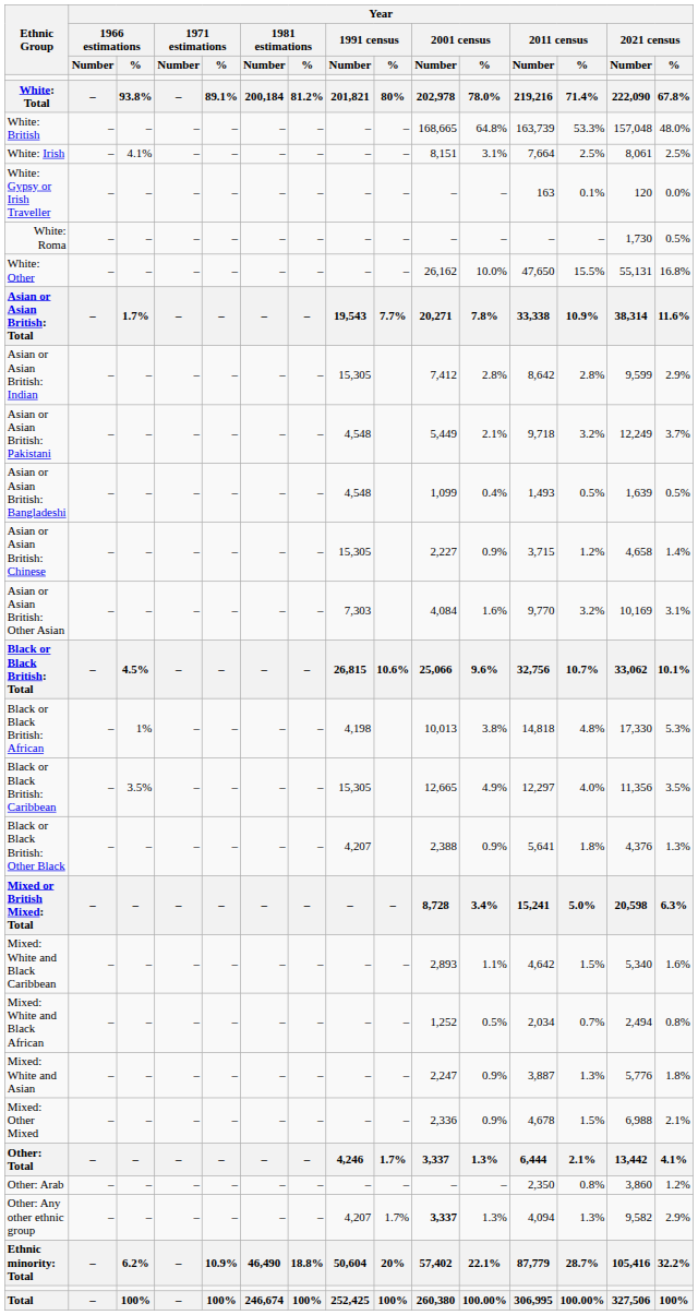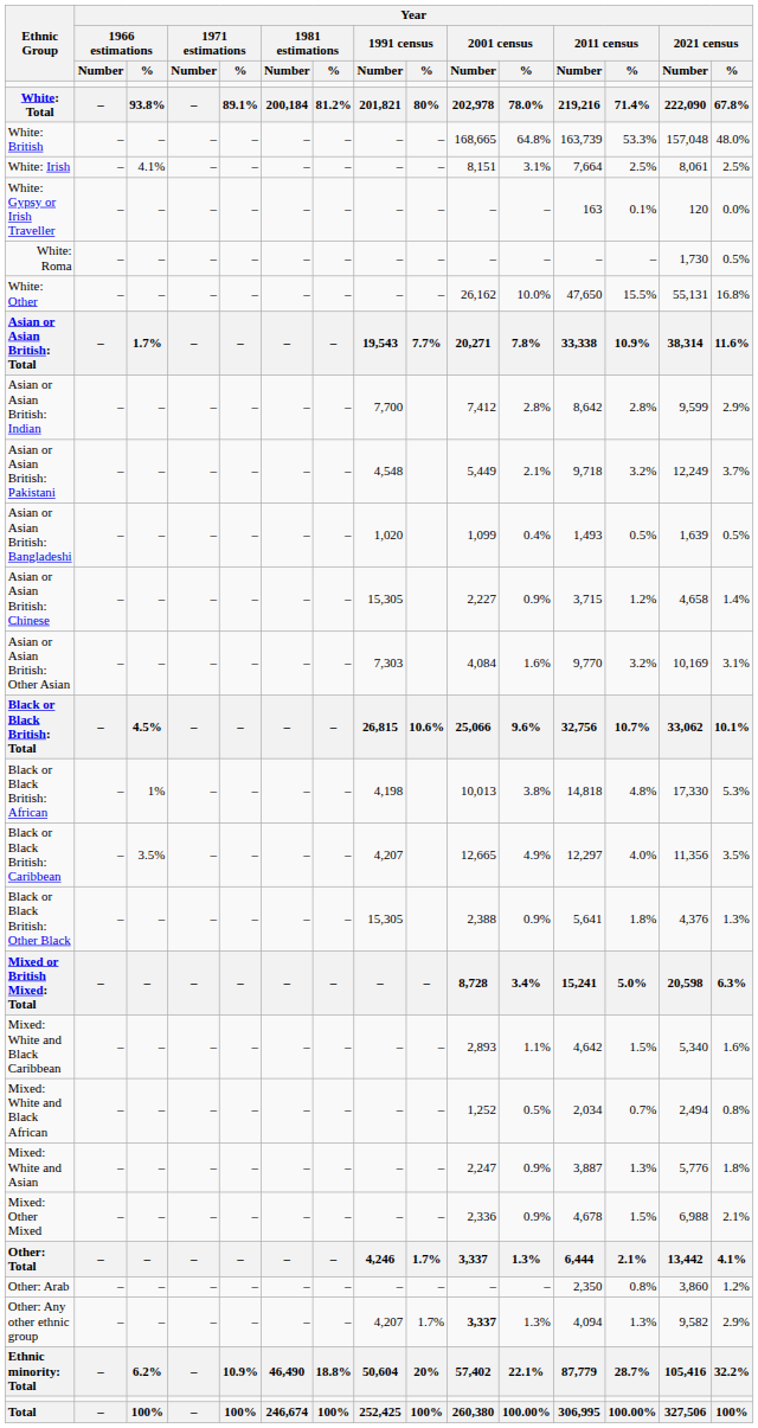Asian or Asian British: Indian | Year / 1991 census / Number: 15,305 -> 7,700
Asian or Asian British: Bangladeshi | Year / 1991 census / Number: 4,548 -> 1,020
Black or Black British: Caribbean | Year / 1991 census / Number: 15,305 -> 4,207
Black or Black British: Other Black | Year / 1991 census / Number: 4,207 -> 15,305
